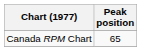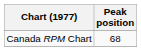Canada RPM Chart | Peak position: 65 -> 68
